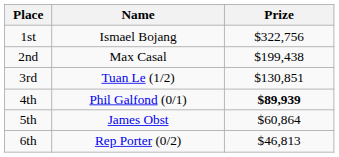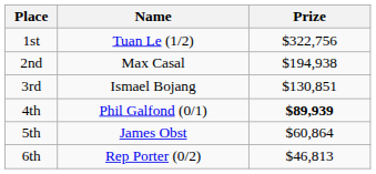1st | Name: Ismael Bojang -> Tuan Le (1/2)
2nd | Prize: $199,438 -> $194,938
3rd | Name: Tuan Le (1/2) -> Ismael Bojang
